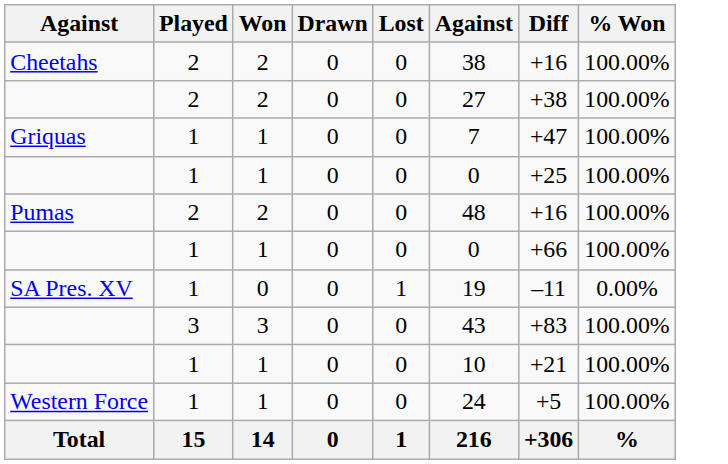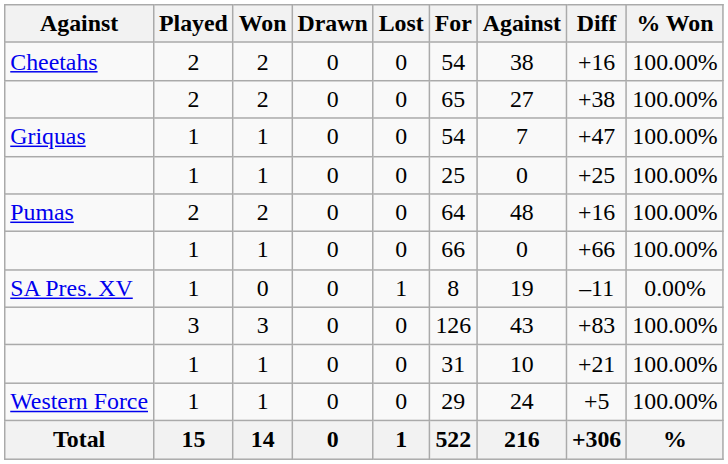+ column: For | 54 | 65 | 54 | 25 | 64 | 66 | 8 | 126 | 31 | 29 | 522
